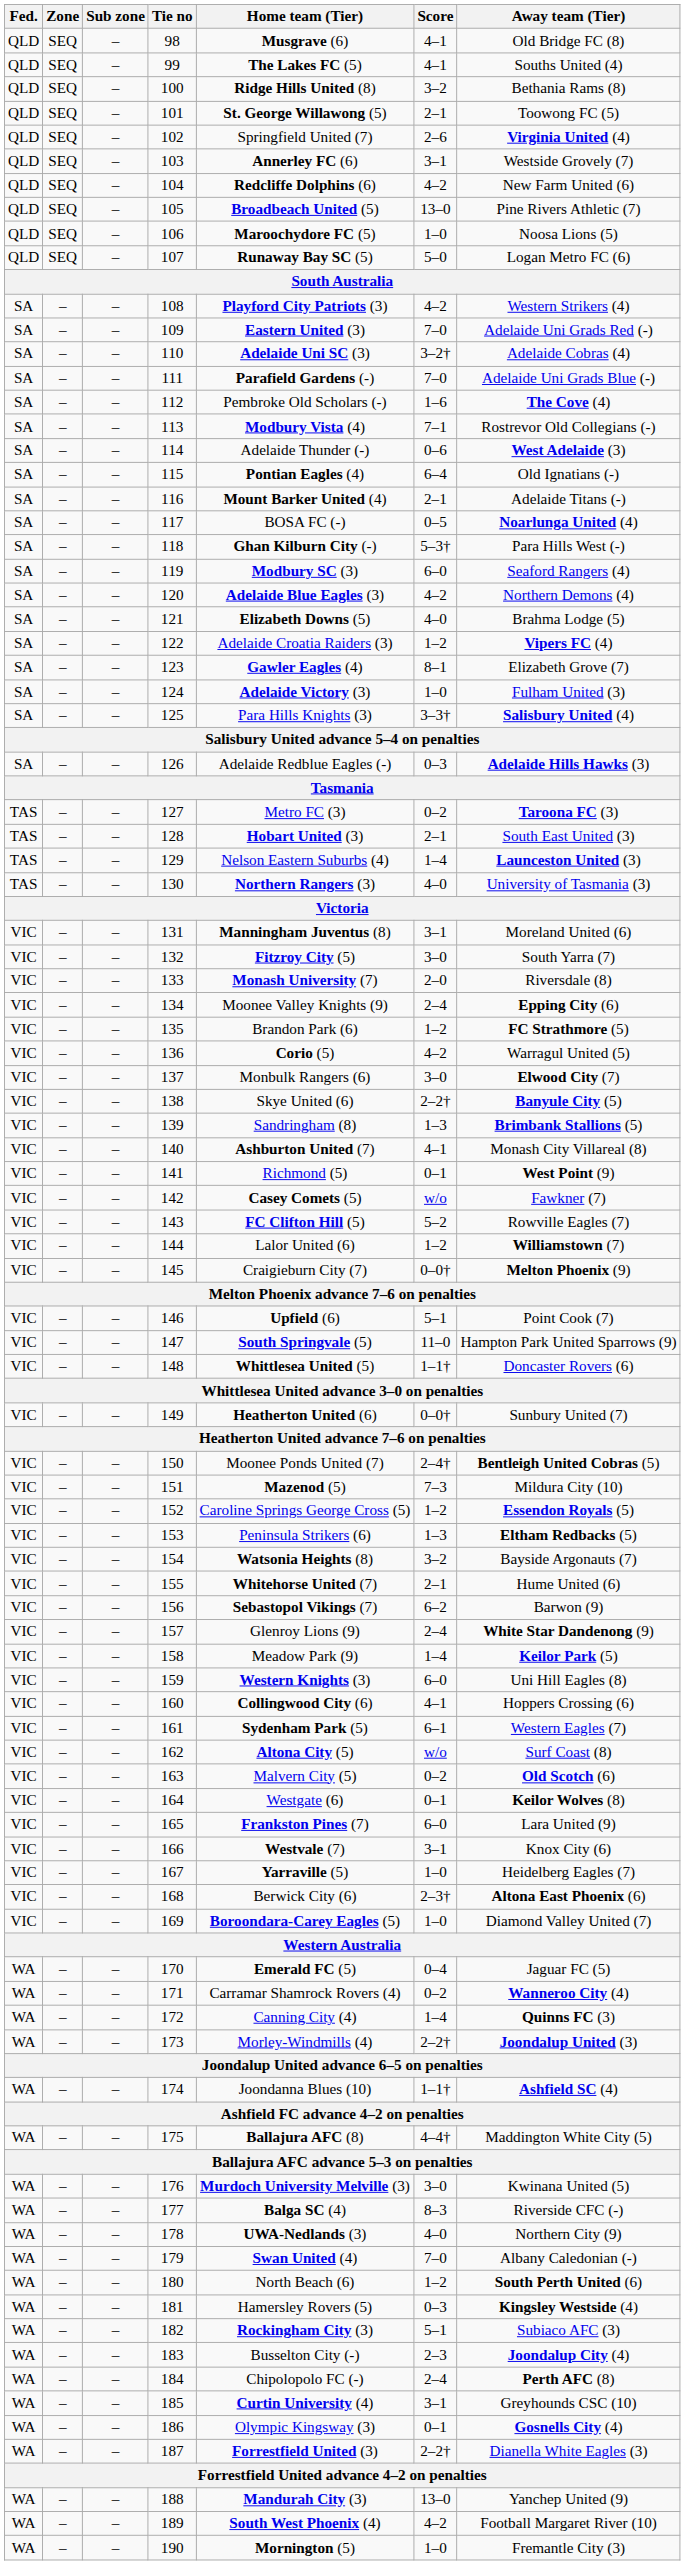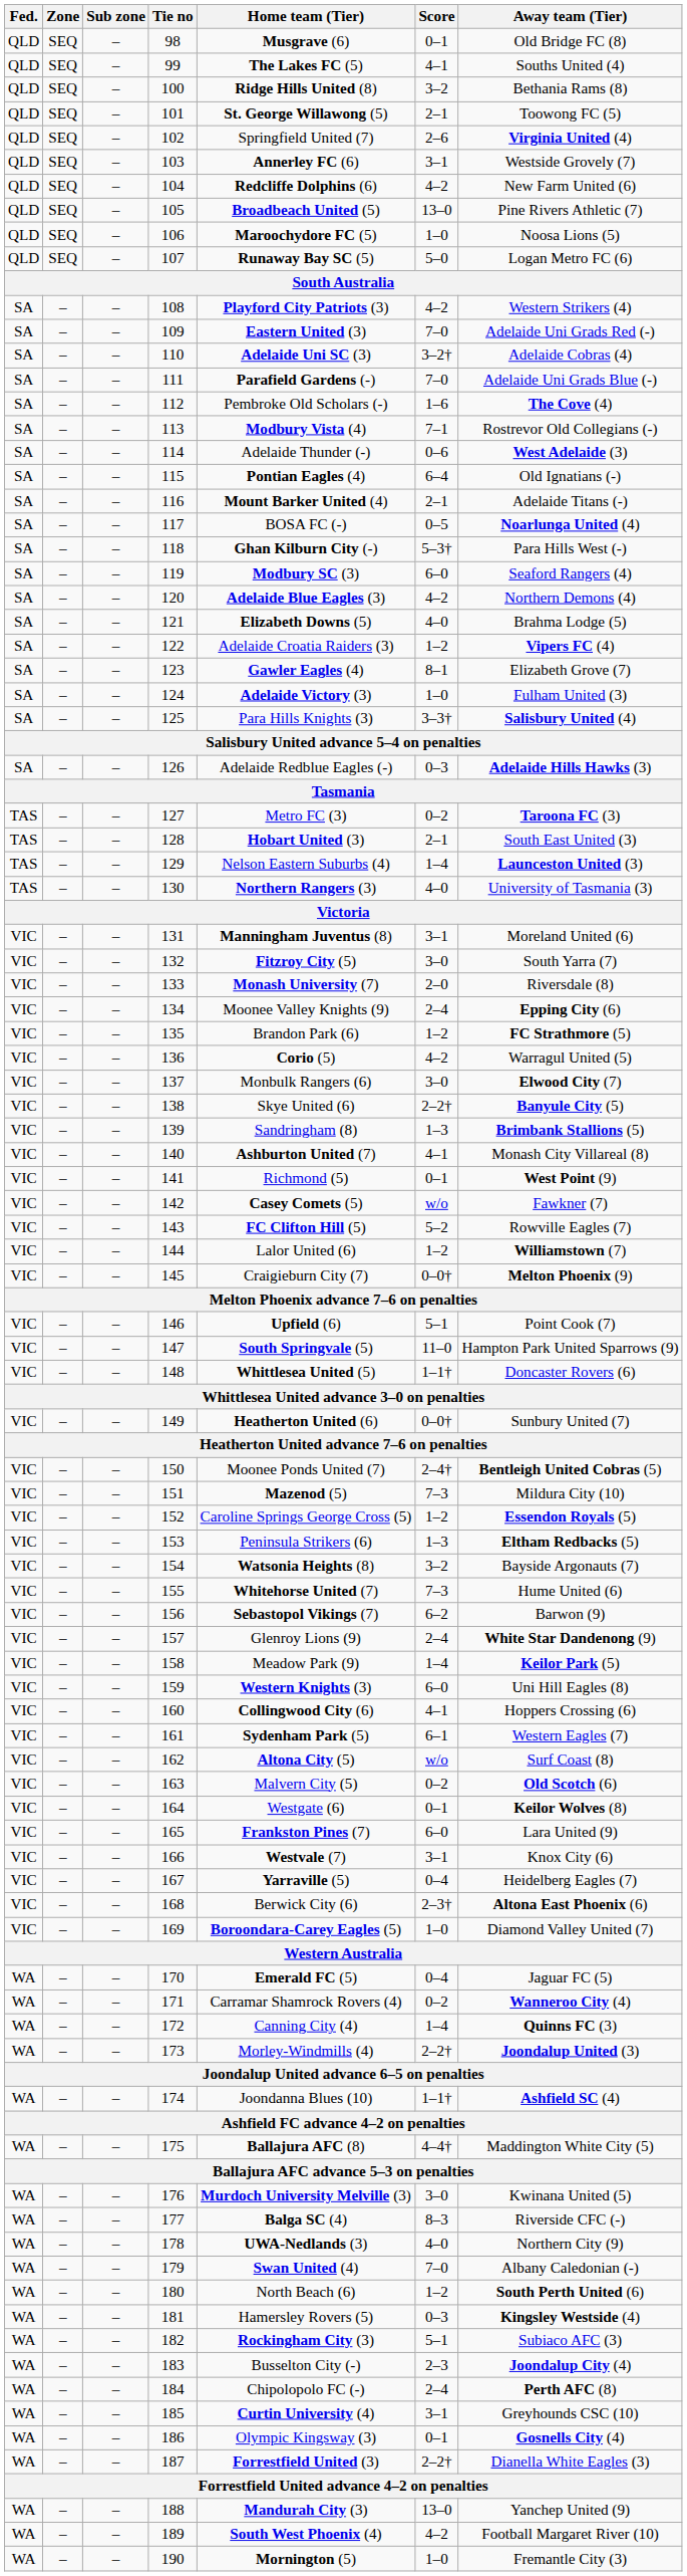98 | Score: 4–1 -> 0–1
155 | Score: 2–1 -> 7–3
167 | Score: 1–0 -> 0–4
